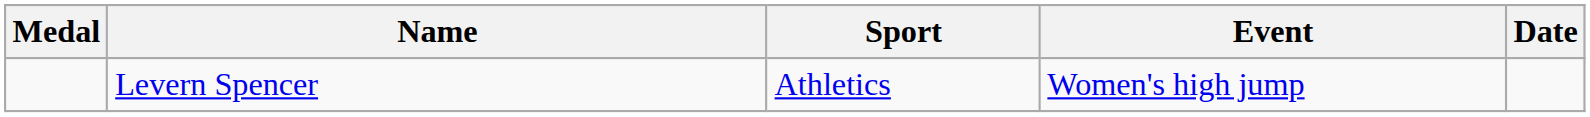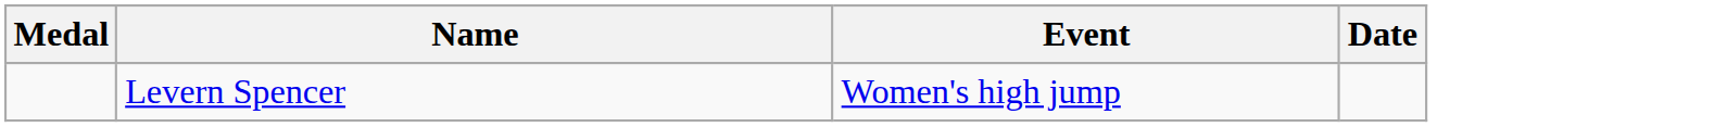- column: Sport | Athletics
